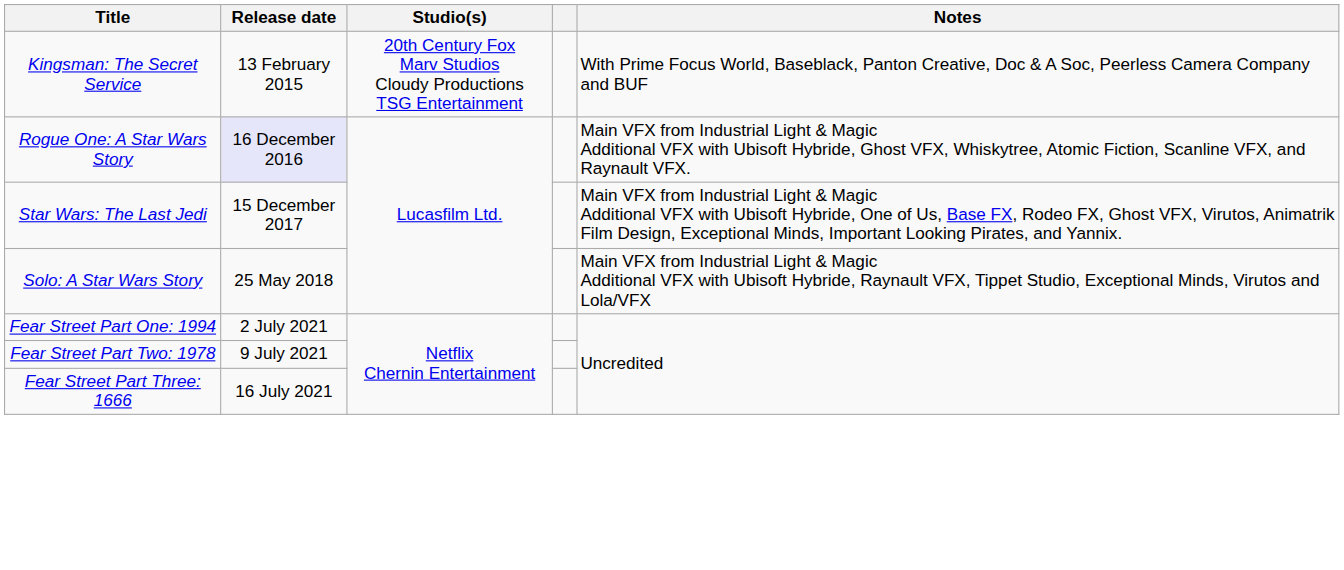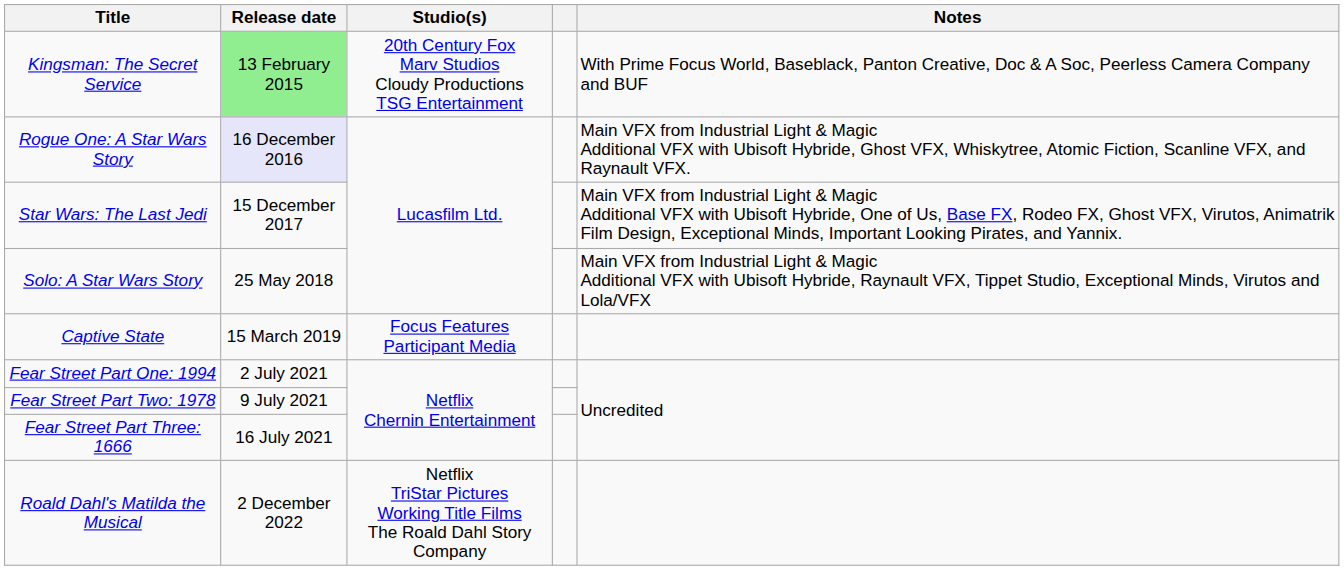Kingsman: The Secret Service | Release date: no background -> lightgreen background
+ row: Captive State | 15 March 2019 | Focus Features Participant Media
+ row: Roald Dahl's Matilda the Musical | 2 December 2022 | Netflix TriStar Pictures Working Title Films The Roald Dahl Story Company
